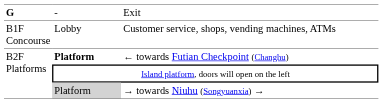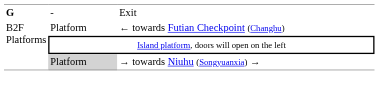- row: B1F Concourse | Lobby | Customer service, shops, vending machines, ATMs
← towards Futian Checkpoint (Changhu) | column 2: bold -> normal
